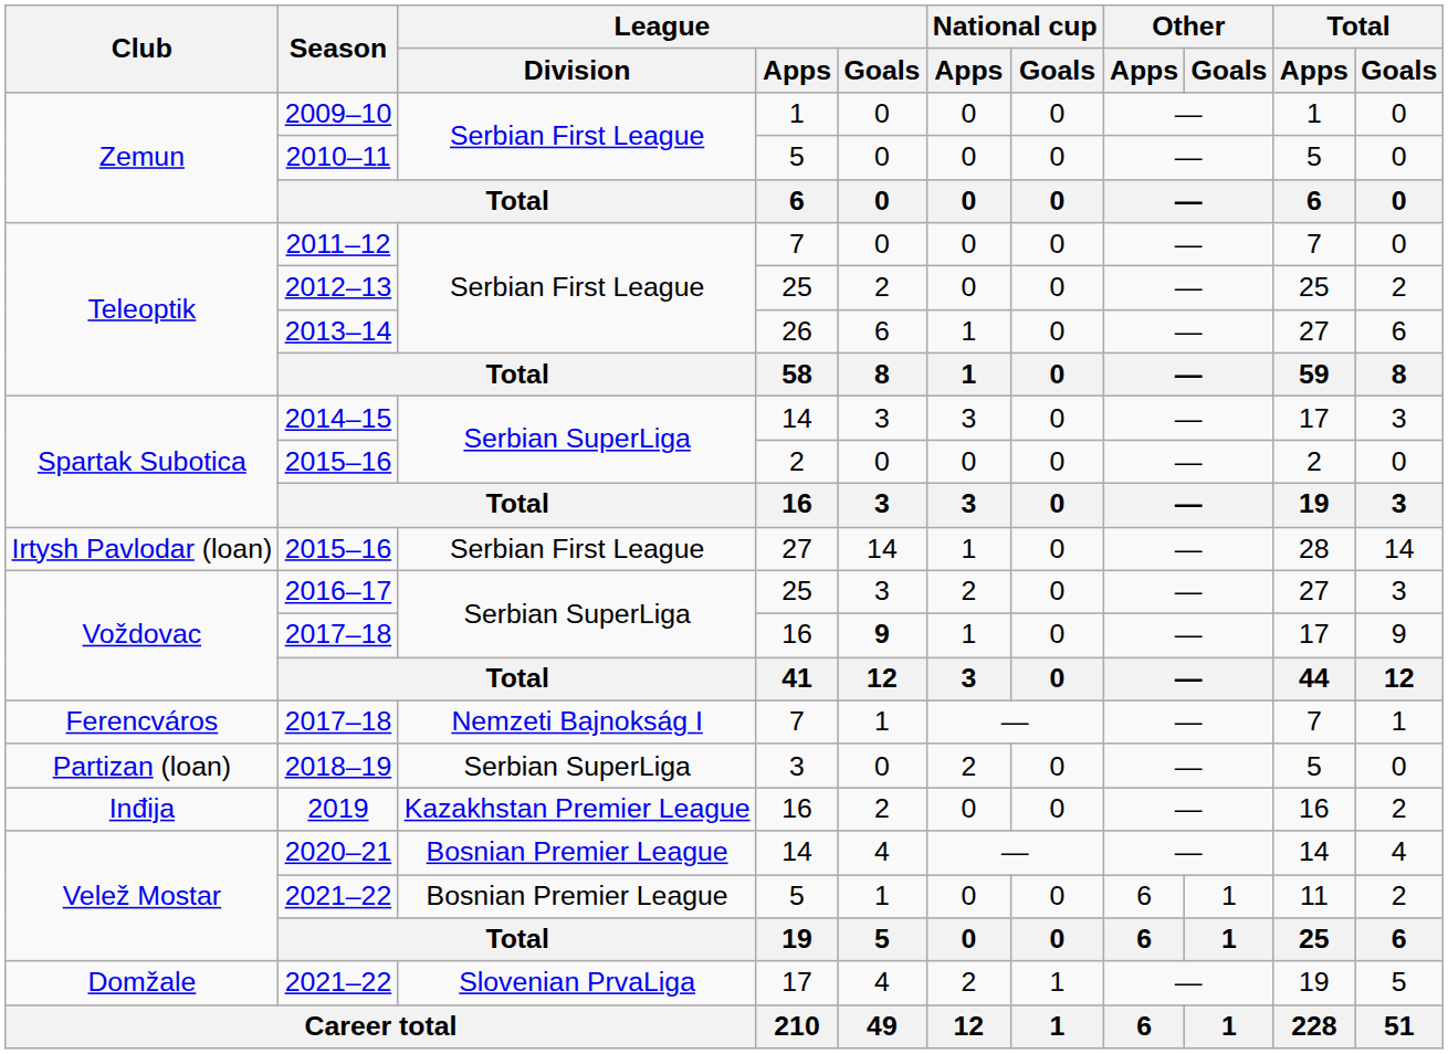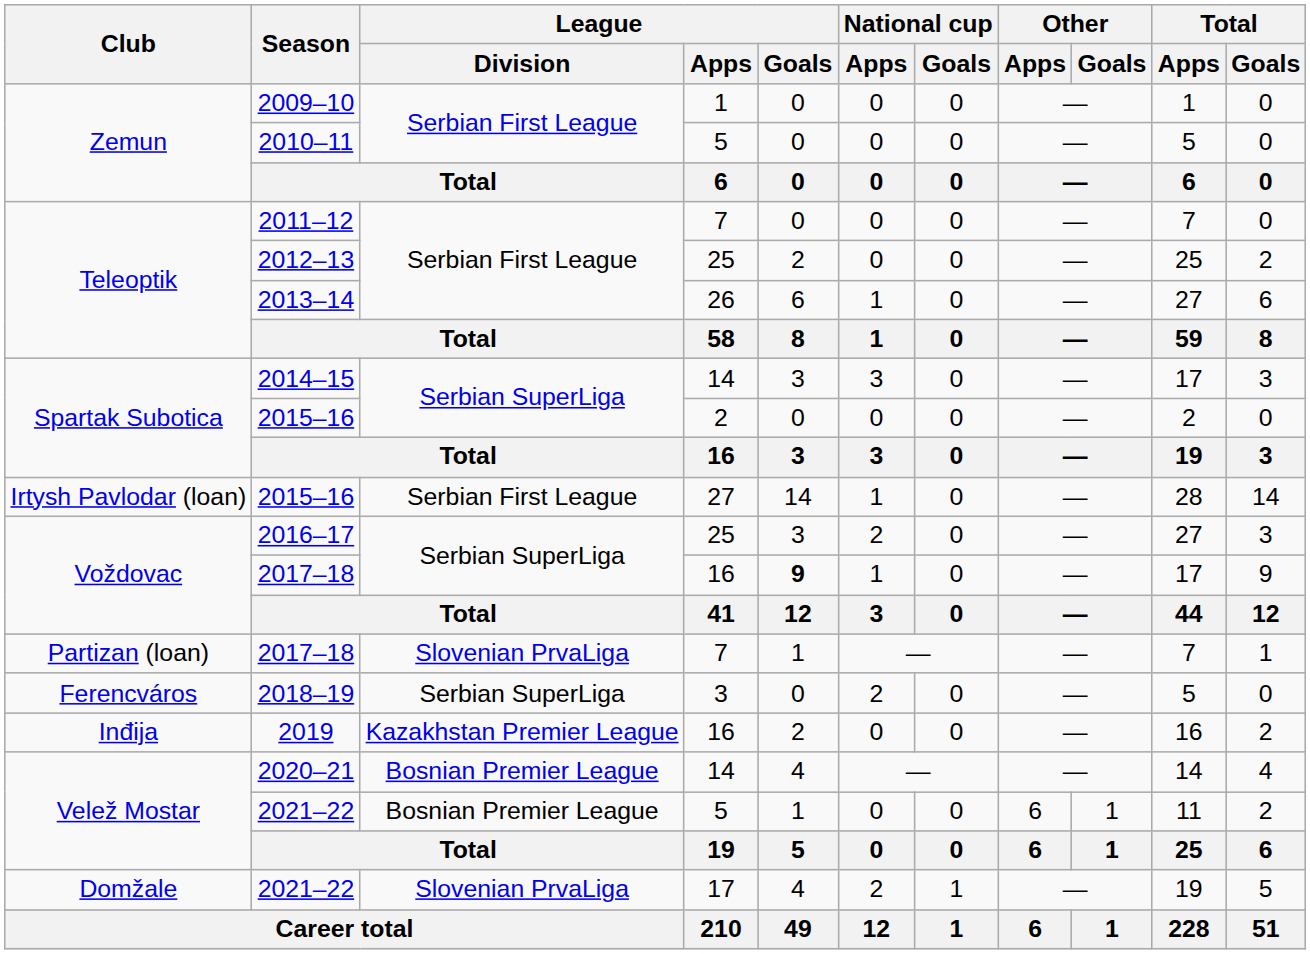2017–18 / 7 | Club: Ferencváros -> Partizan (loan)
2017–18 / 7 | League / Division: Nemzeti Bajnokság I -> Slovenian PrvaLiga
2018–19 | Club: Partizan (loan) -> Ferencváros
